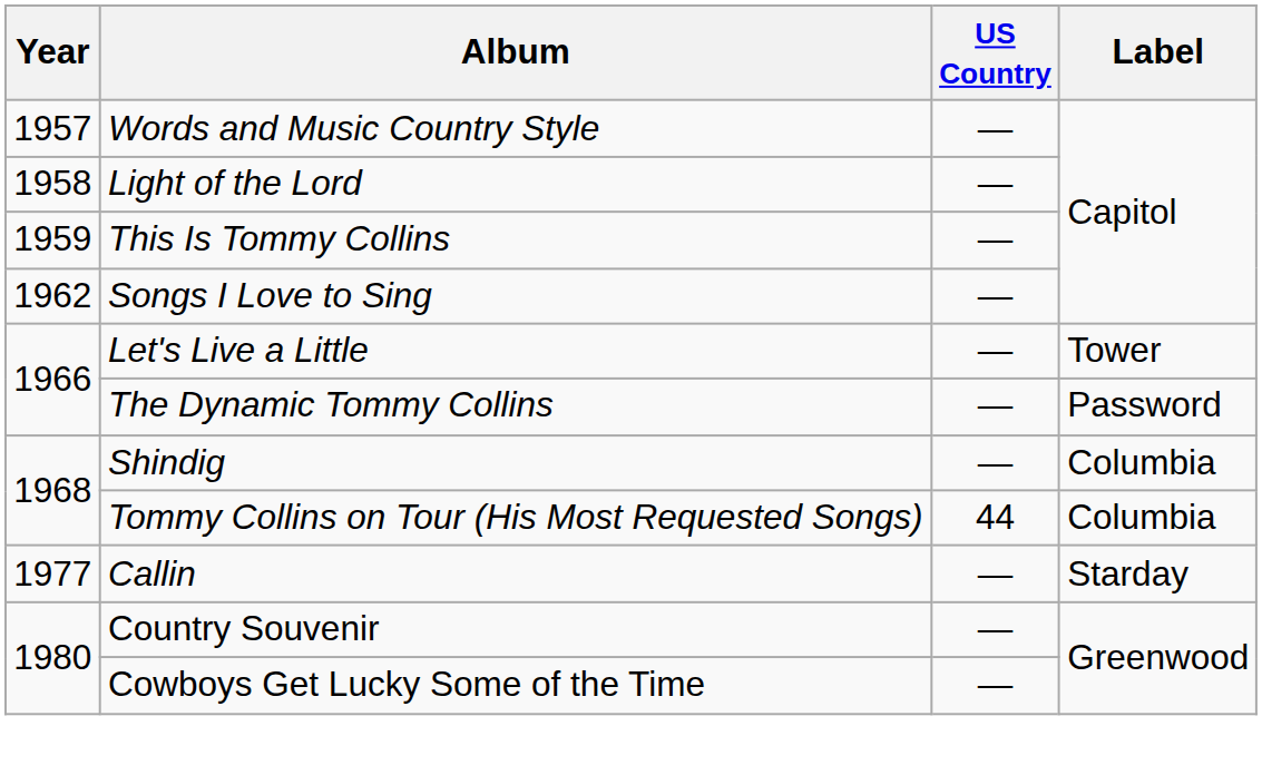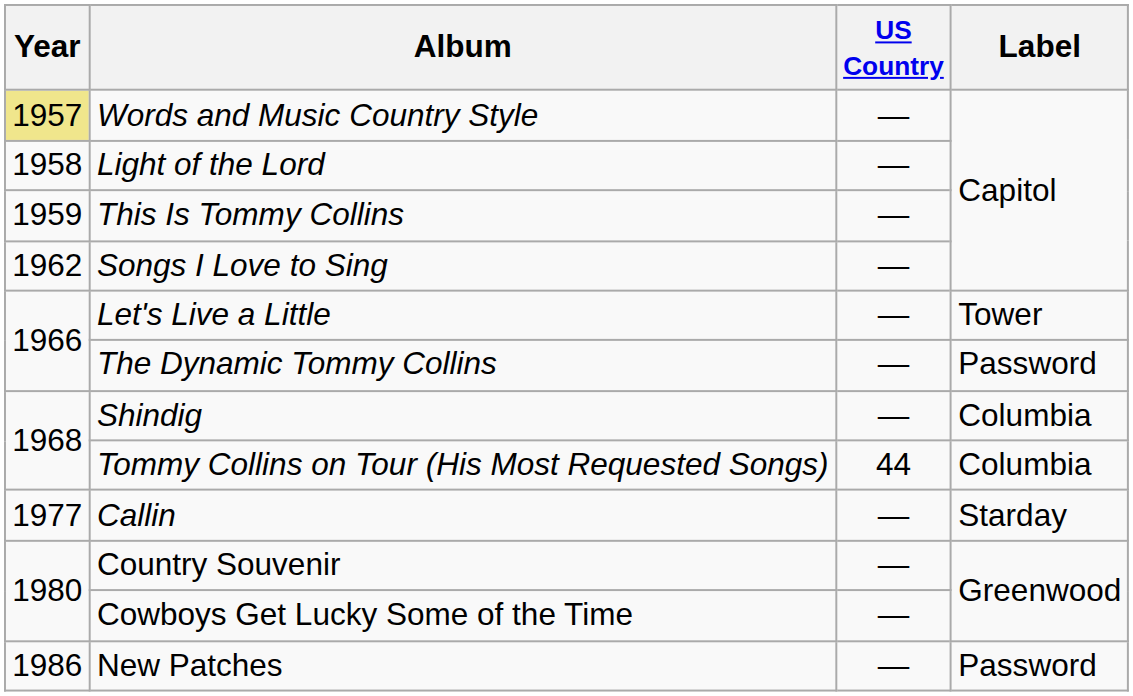Words and Music Country Style | Year: no background -> khaki background
+ row: 1986 | New Patches | — | Password
